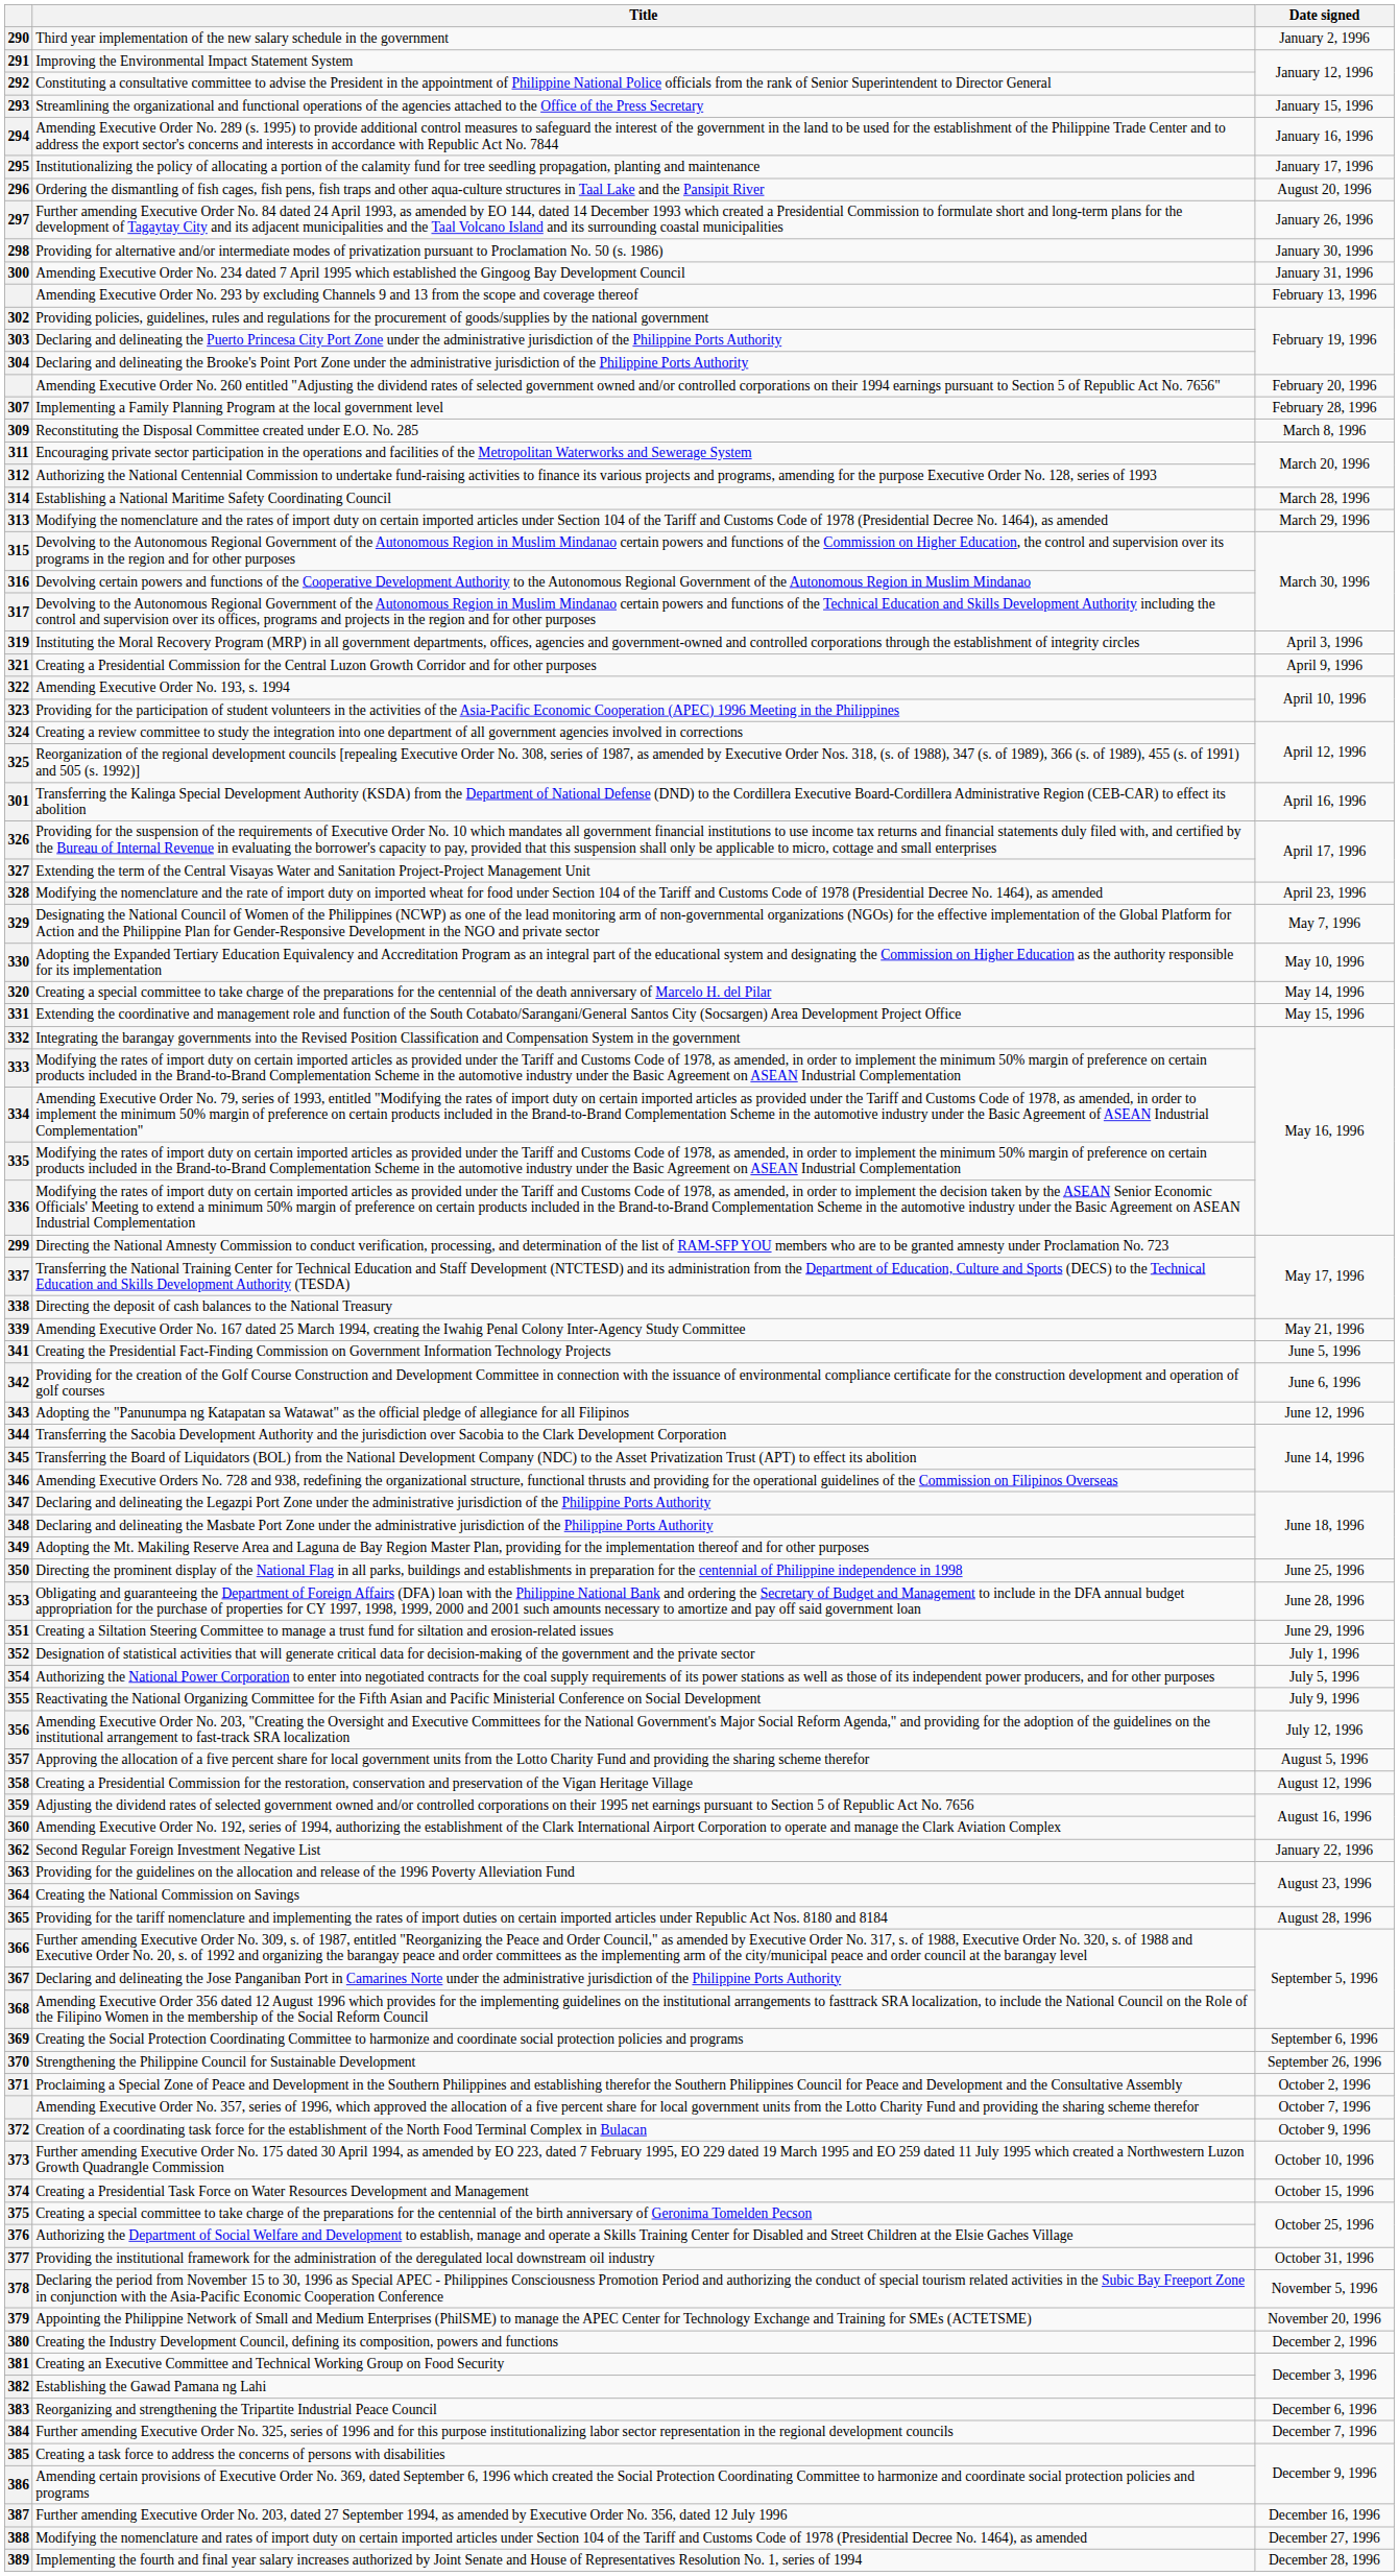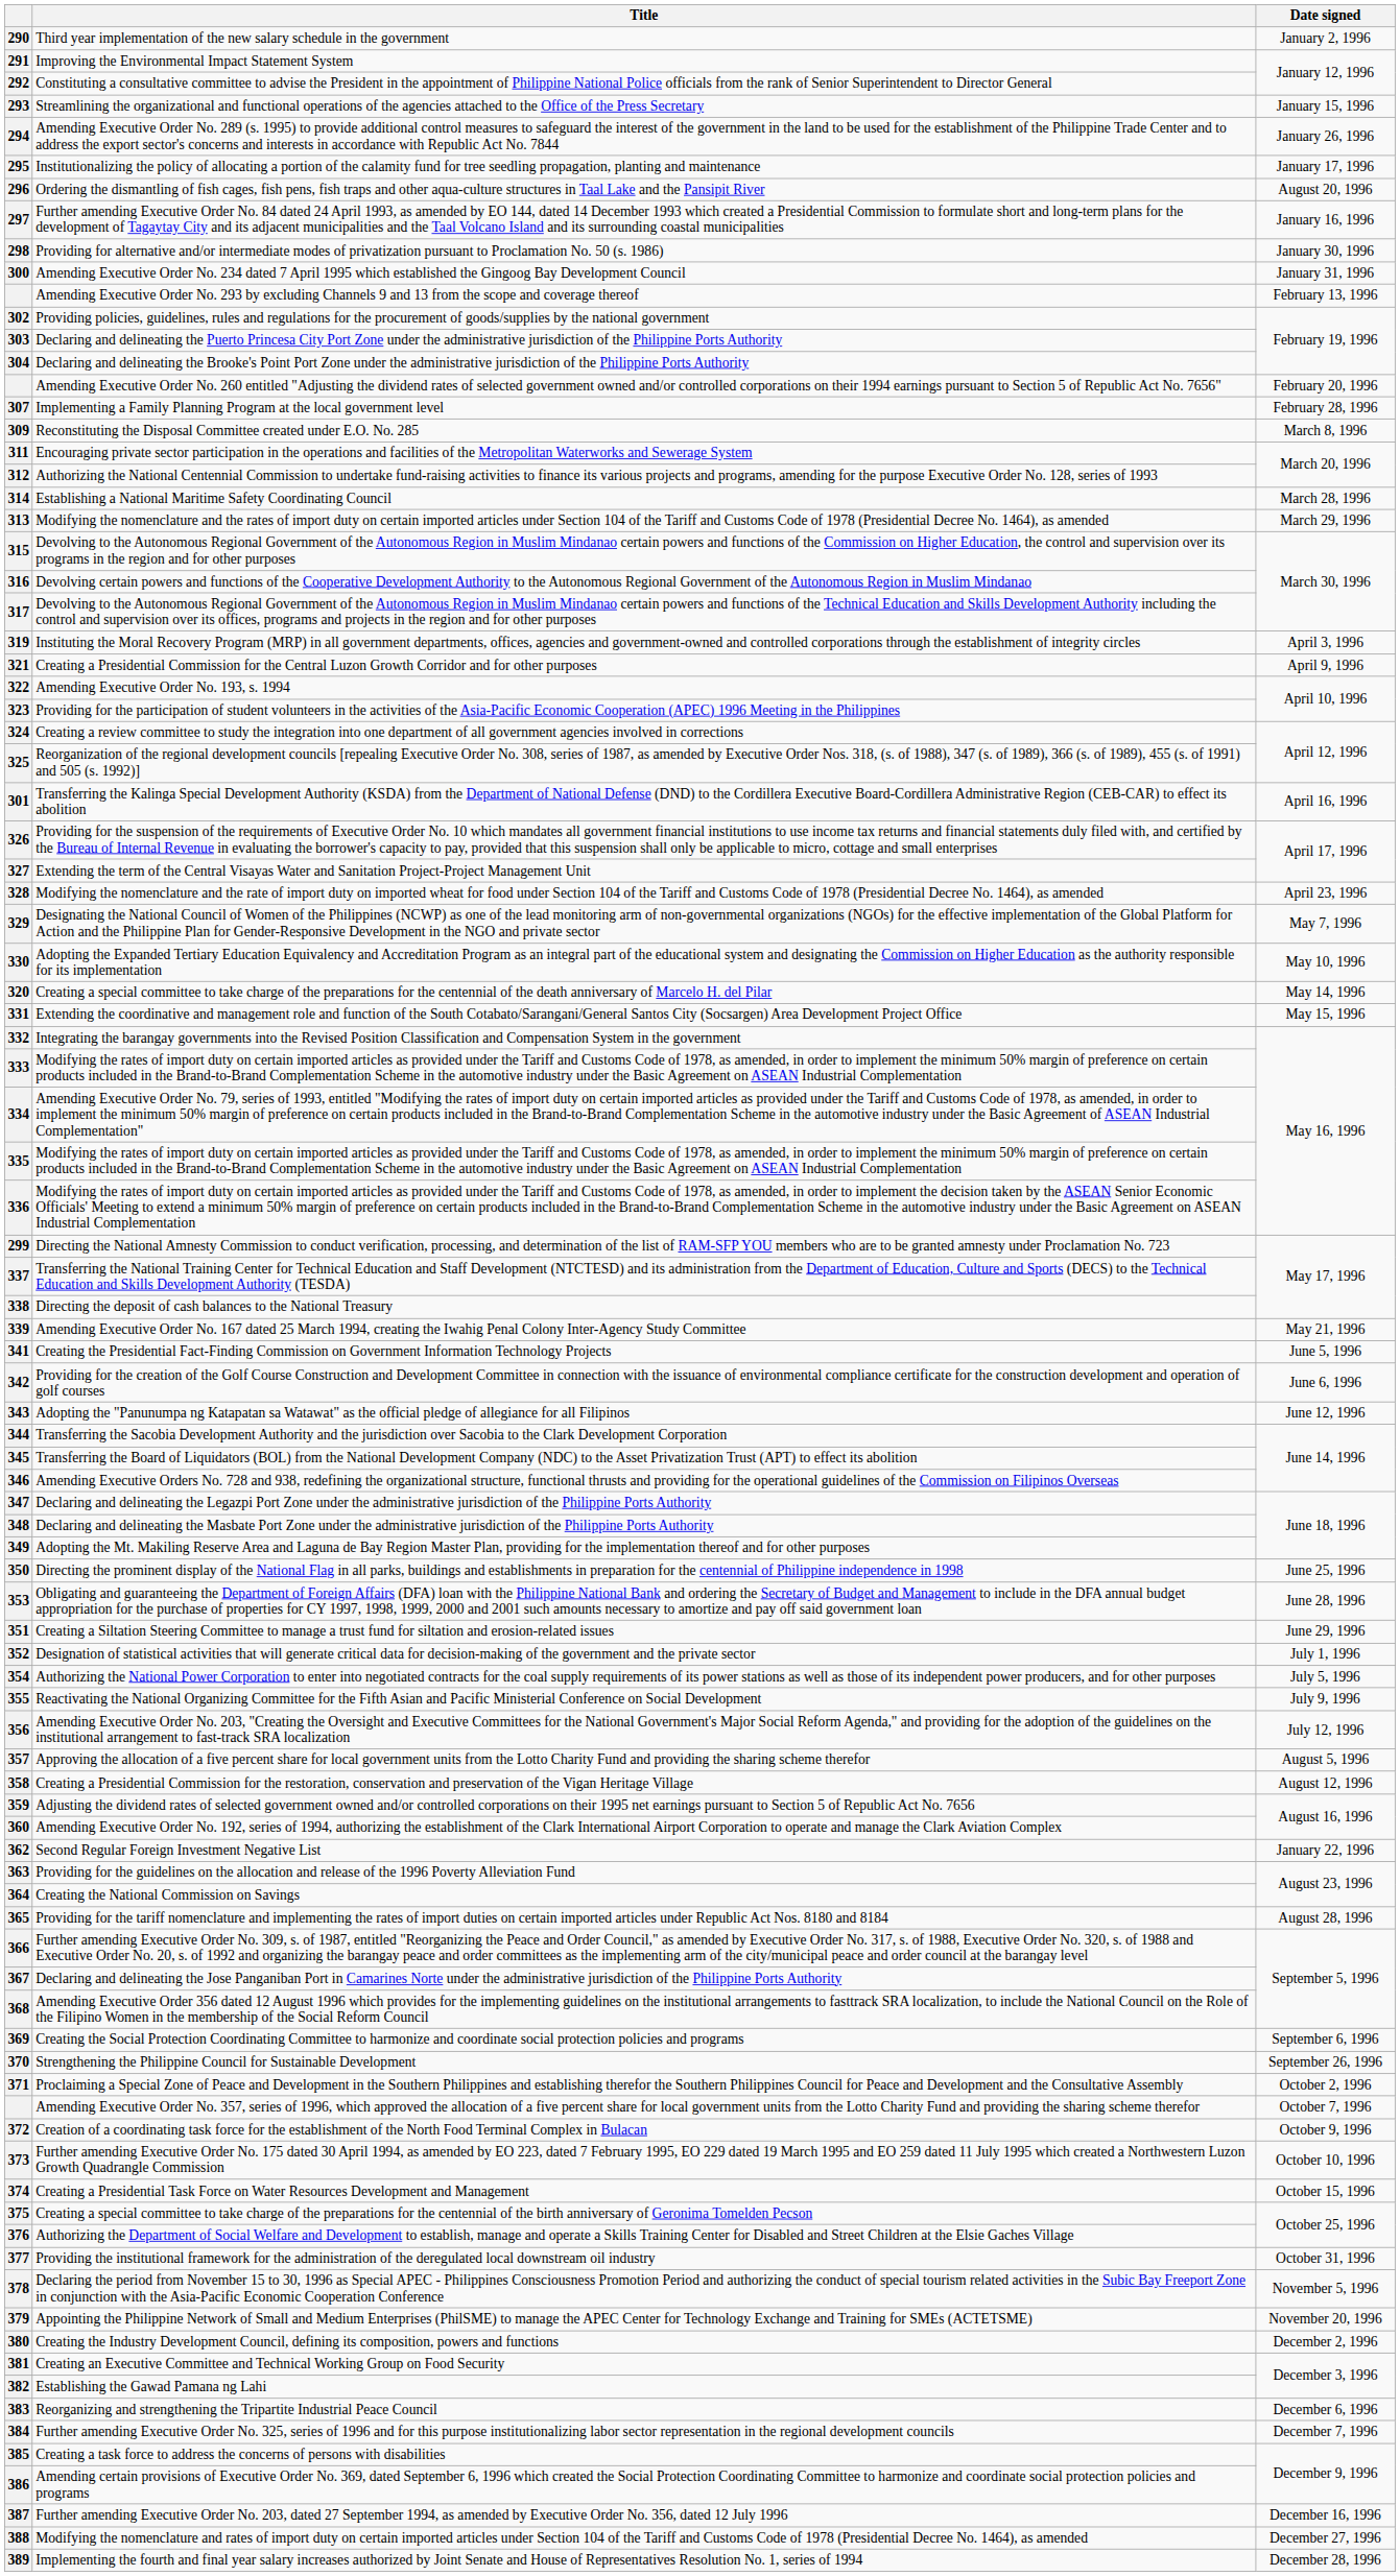294 | Date signed: January 16, 1996 -> January 26, 1996
297 | Date signed: January 26, 1996 -> January 16, 1996
